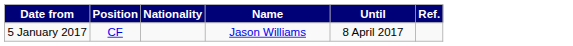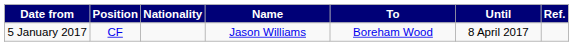+ column: To | Boreham Wood
